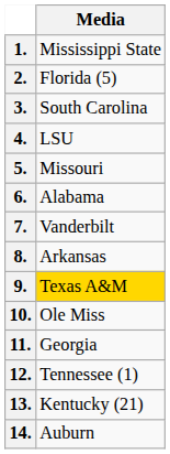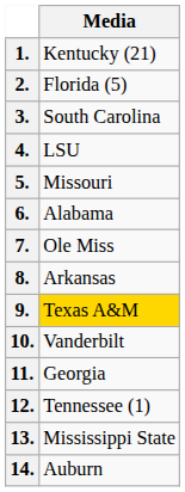1. | Media: Mississippi State -> Kentucky (21)
7. | Media: Vanderbilt -> Ole Miss
10. | Media: Ole Miss -> Vanderbilt
13. | Media: Kentucky (21) -> Mississippi State
